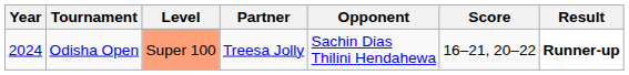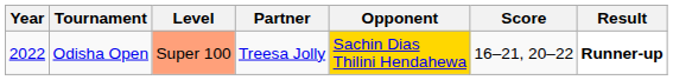Odisha Open | Year: 2024 -> 2022
Odisha Open | Opponent: no background -> gold background
